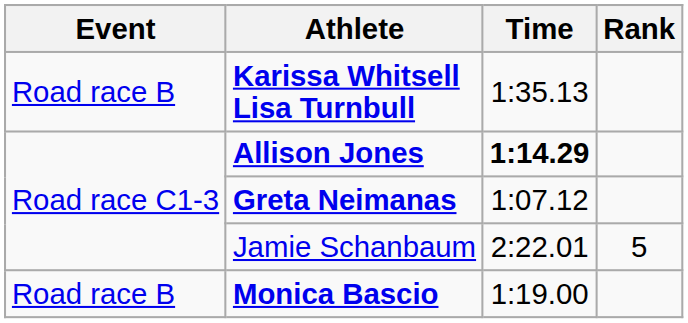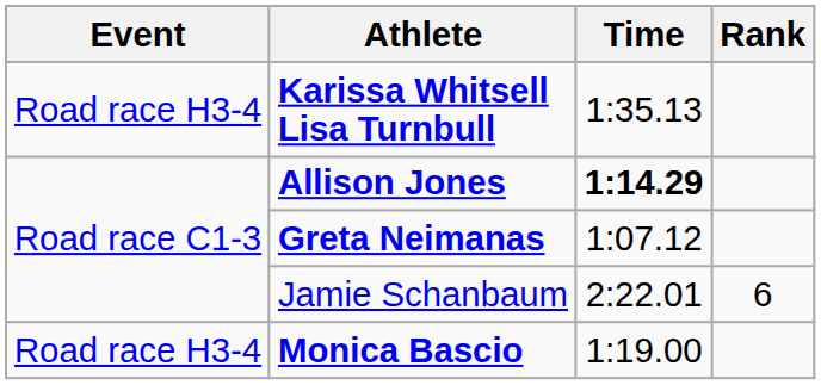Karissa Whitsell Lisa Turnbull | Event: Road race B -> Road race H3-4
Jamie Schanbaum | Rank: 5 -> 6
Monica Bascio | Event: Road race B -> Road race H3-4
